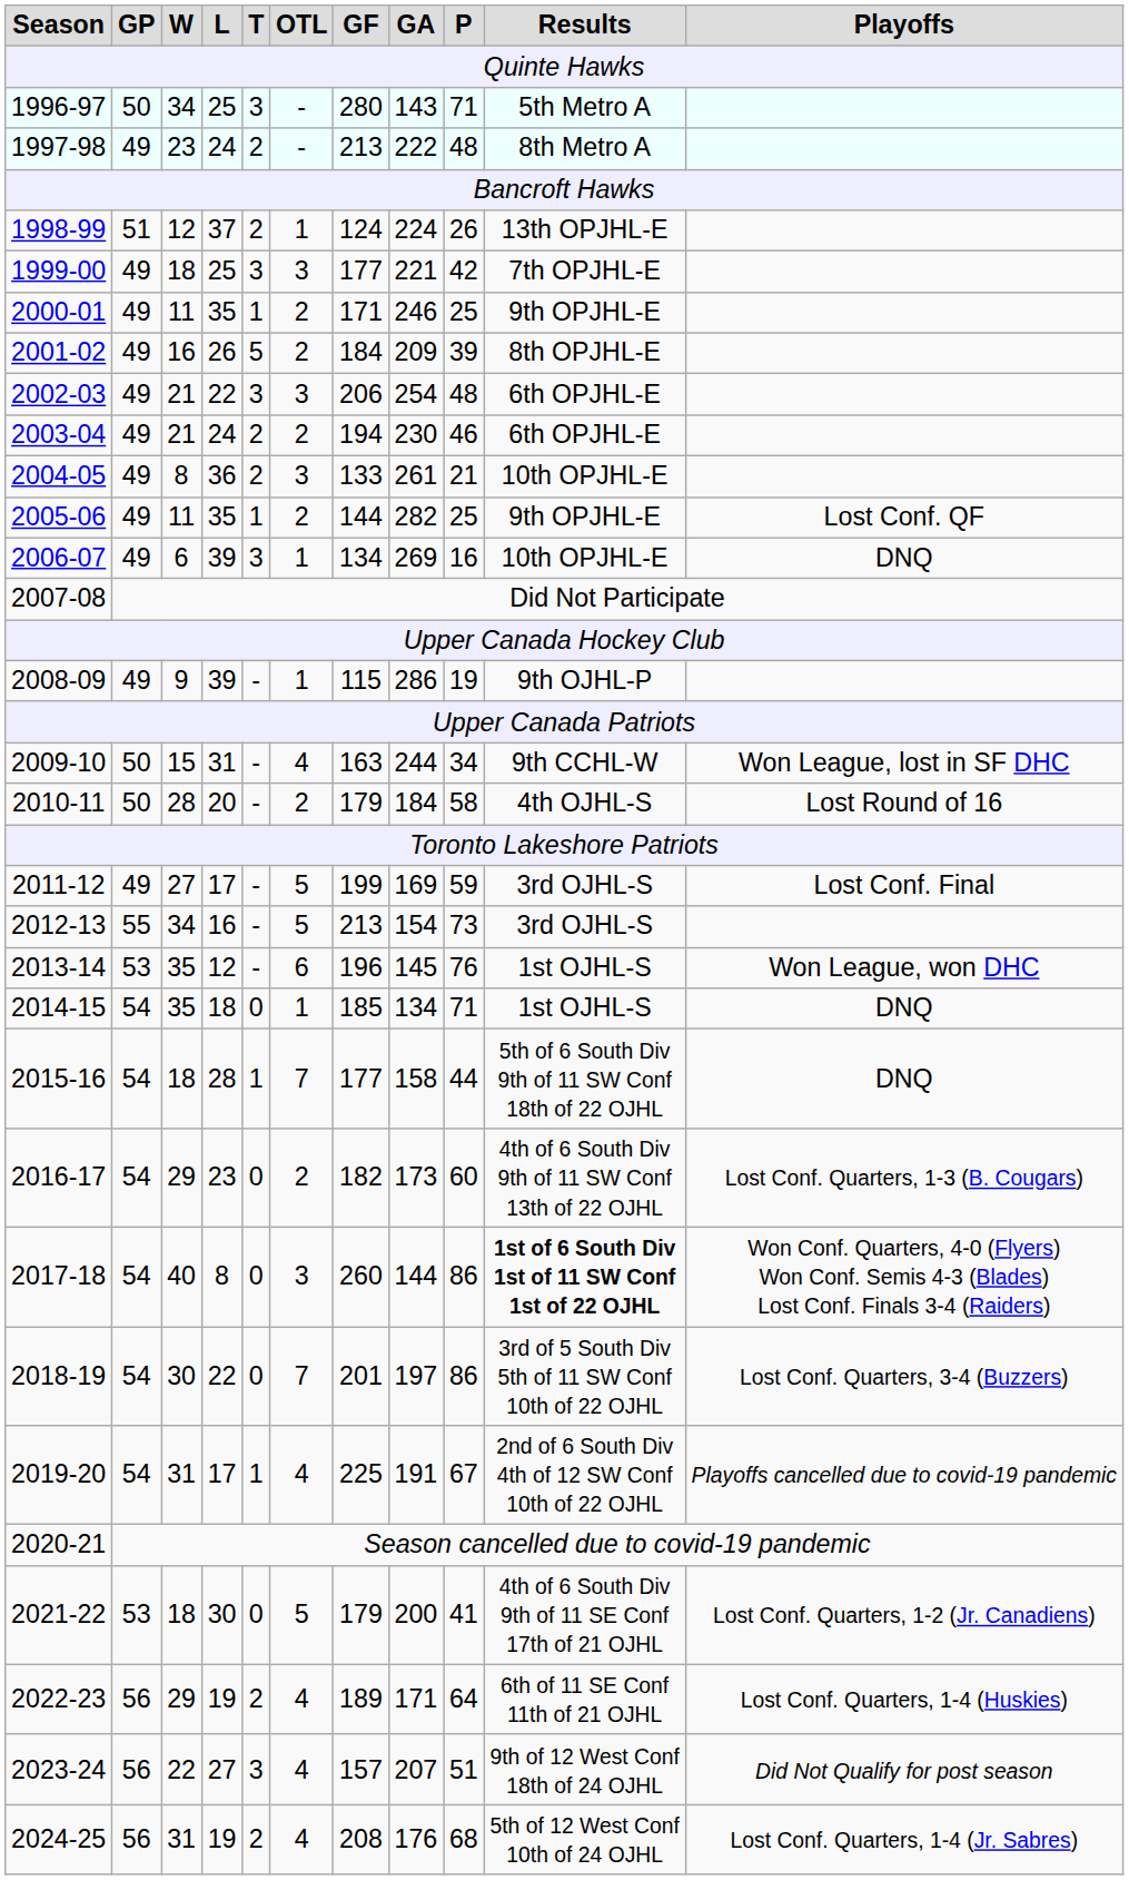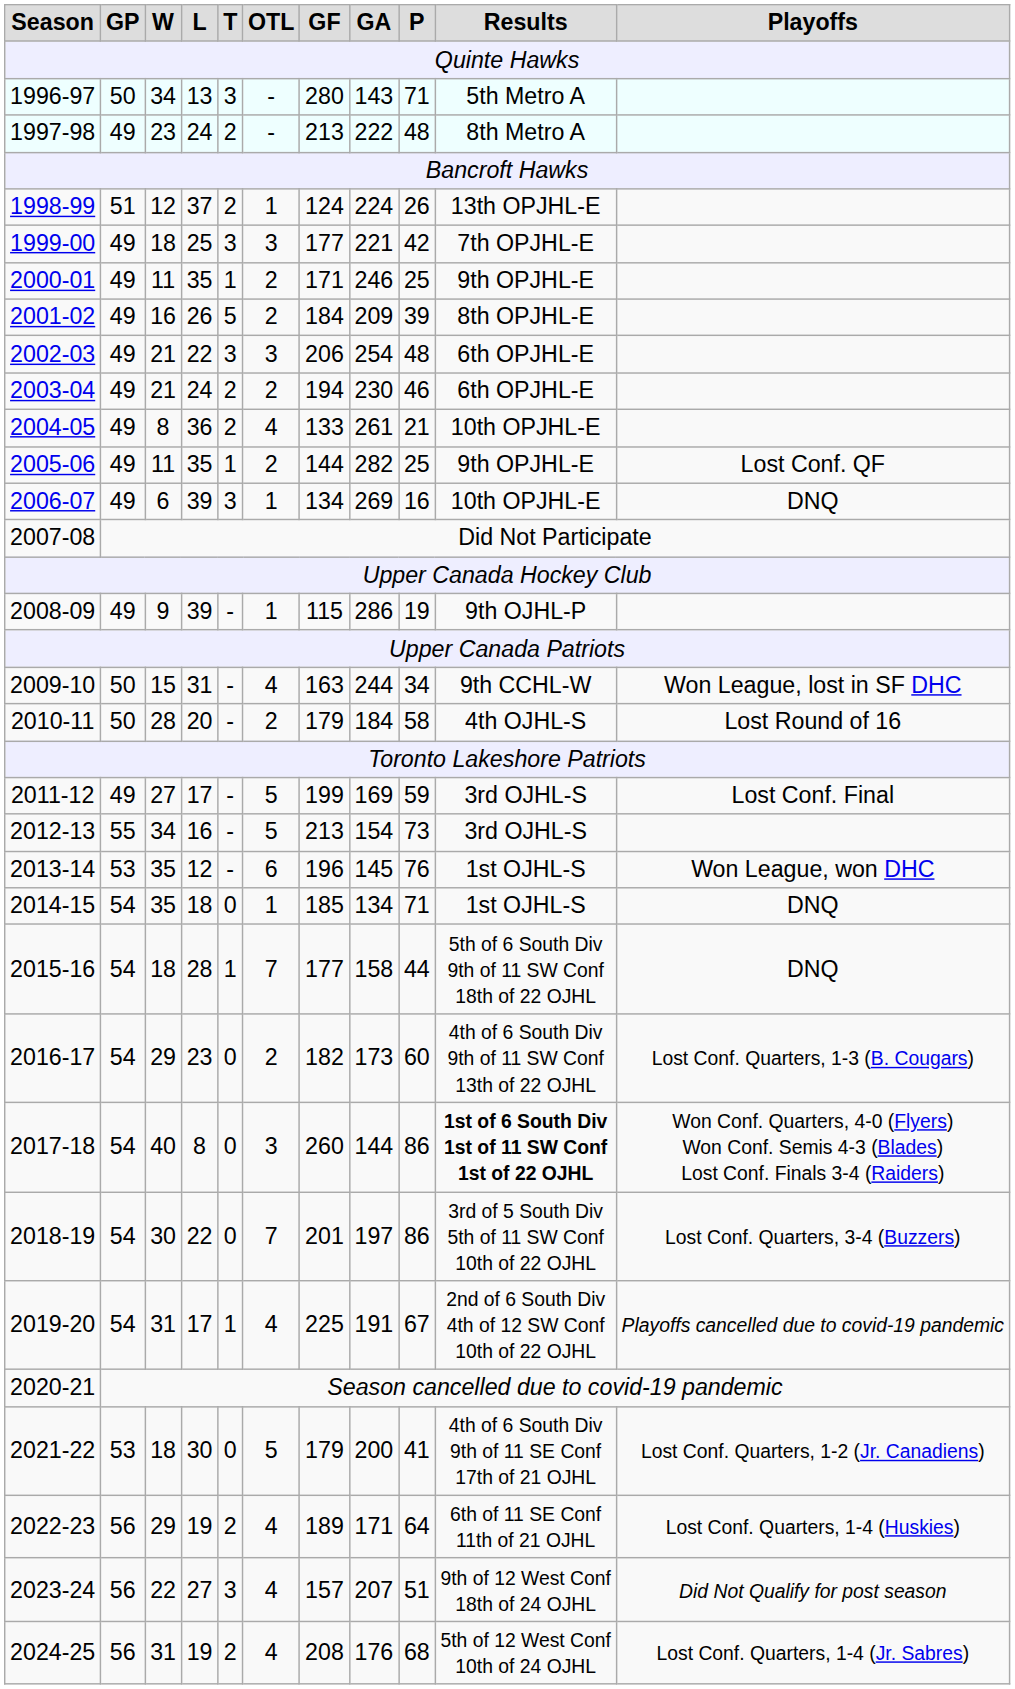1996-97 | L: 25 -> 13
2004-05 | OTL: 3 -> 4
